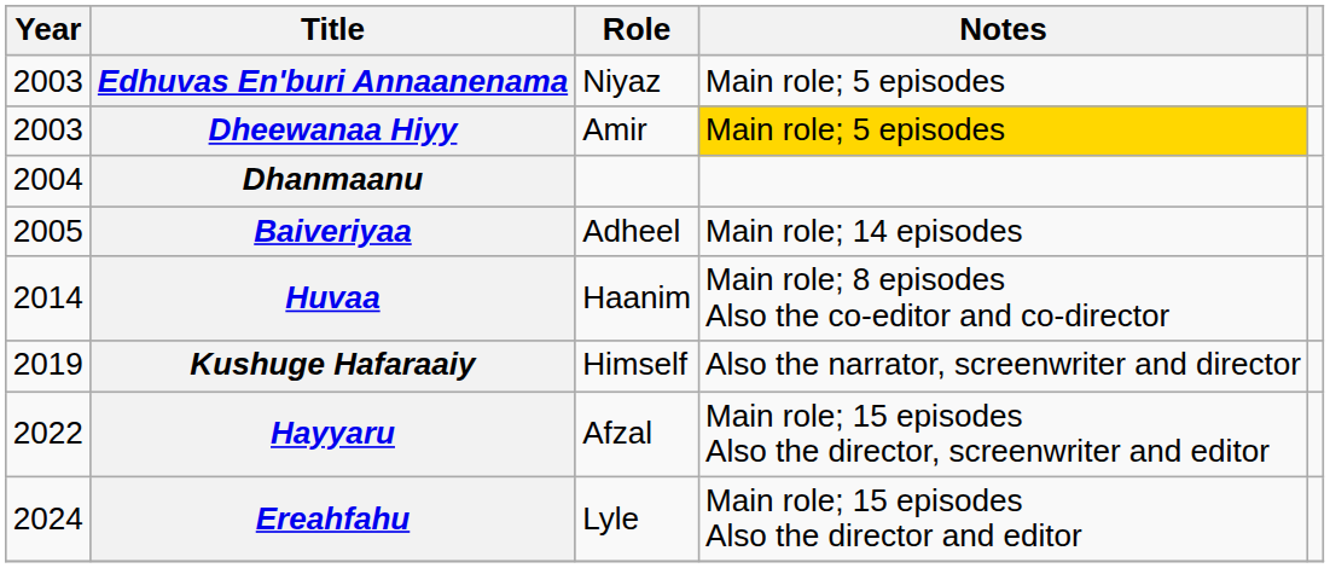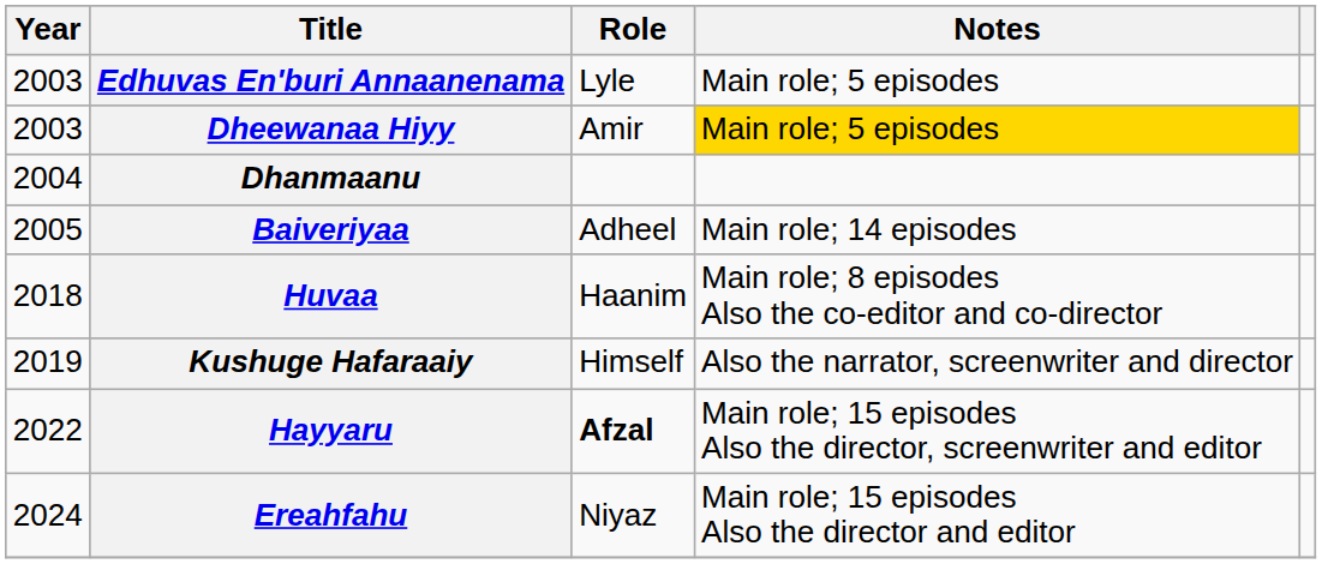Edhuvas En'buri Annaanenama | Role: Niyaz -> Lyle
Huvaa | Year: 2014 -> 2018
Hayyaru | Role: normal -> bold
Ereahfahu | Role: Lyle -> Niyaz
